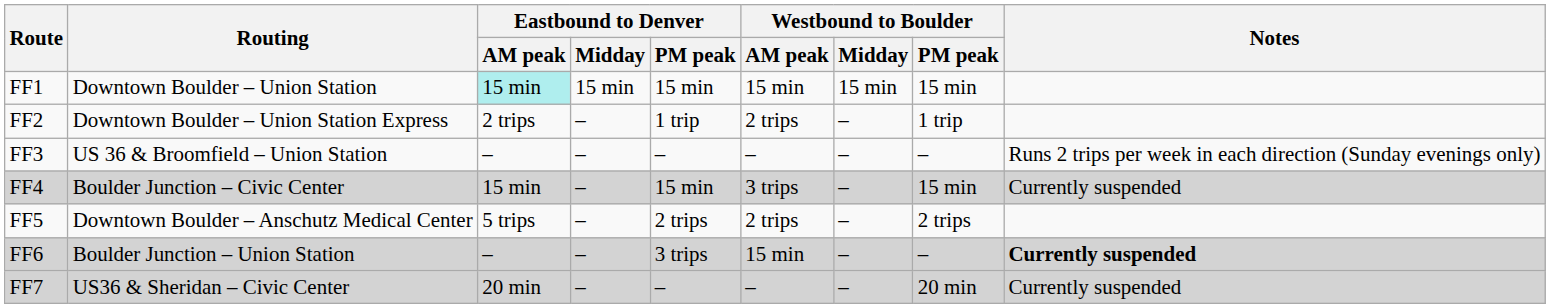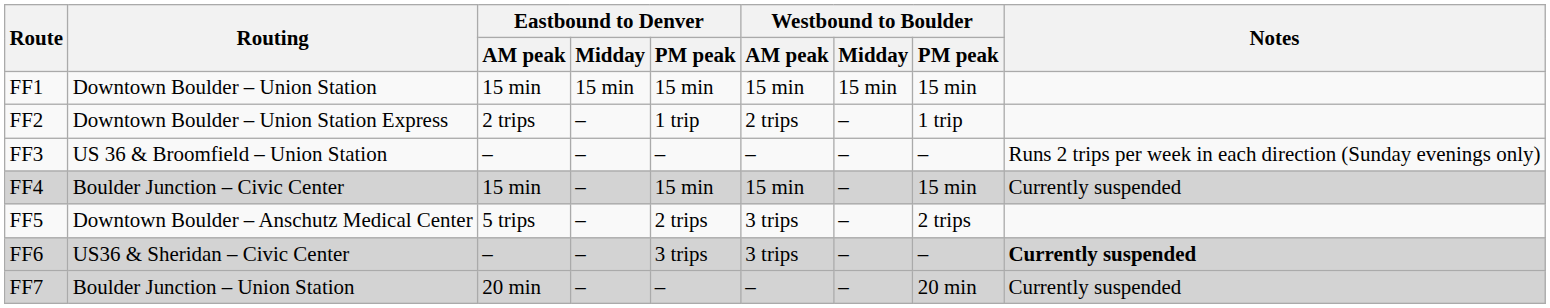FF1 | Eastbound to Denver / AM peak: paleturquoise background -> no background
FF4 | Westbound to Boulder / AM peak: 3 trips -> 15 min
FF5 | Westbound to Boulder / AM peak: 2 trips -> 3 trips
FF6 | Routing: Boulder Junction – Union Station -> US36 & Sheridan – Civic Center
FF6 | Westbound to Boulder / AM peak: 15 min -> 3 trips
FF7 | Routing: US36 & Sheridan – Civic Center -> Boulder Junction – Union Station
